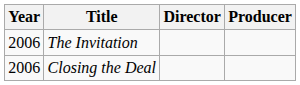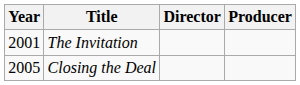The Invitation | Year: 2006 -> 2001
Closing the Deal | Year: 2006 -> 2005
